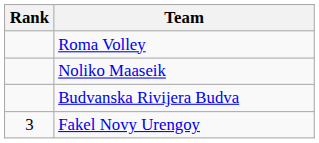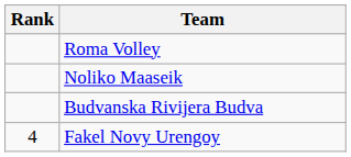Fakel Novy Urengoy | Rank: 3 -> 4
